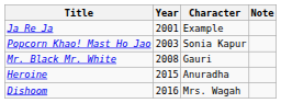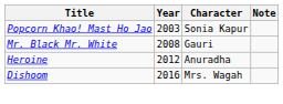- row: Ja Re Ja | 2001 | Example
Heroine | Year: 2015 -> 2012
